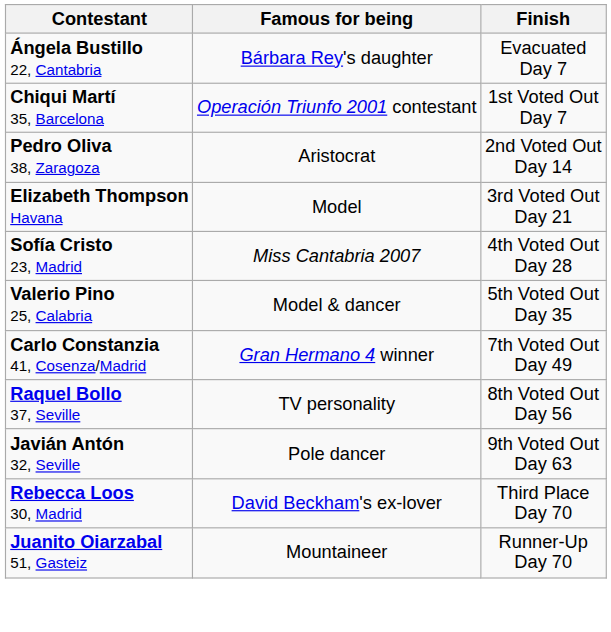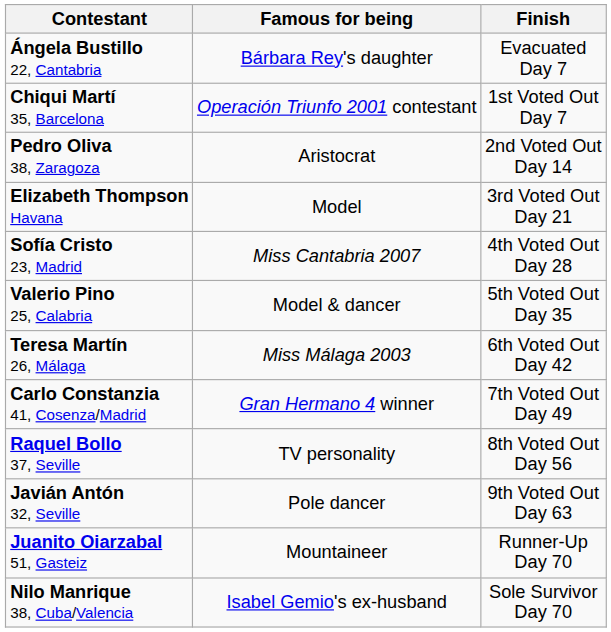+ row: Teresa Martín 26, Málaga | Miss Málaga 2003 | 6th Voted Out Day 42
- row: Rebecca Loos 30, Madrid | David Beckham's ex-lover | Third Place Day 70
+ row: Nilo Manrique 38, Cuba/Valencia | Isabel Gemio's ex-husband | Sole Survivor Day 70
